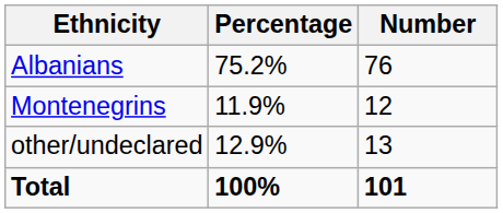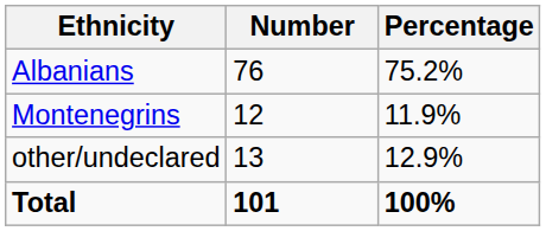columns swapped: Number <-> Percentage
